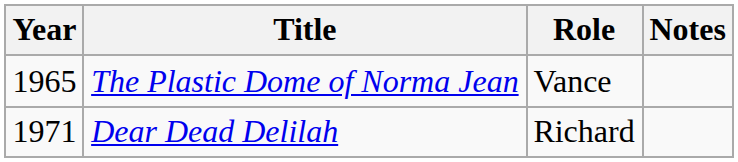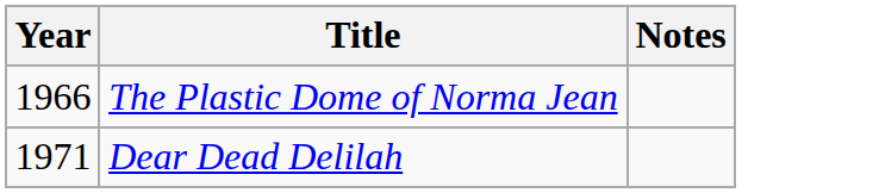- column: Role | Vance | Richard
The Plastic Dome of Norma Jean | Year: 1965 -> 1966
